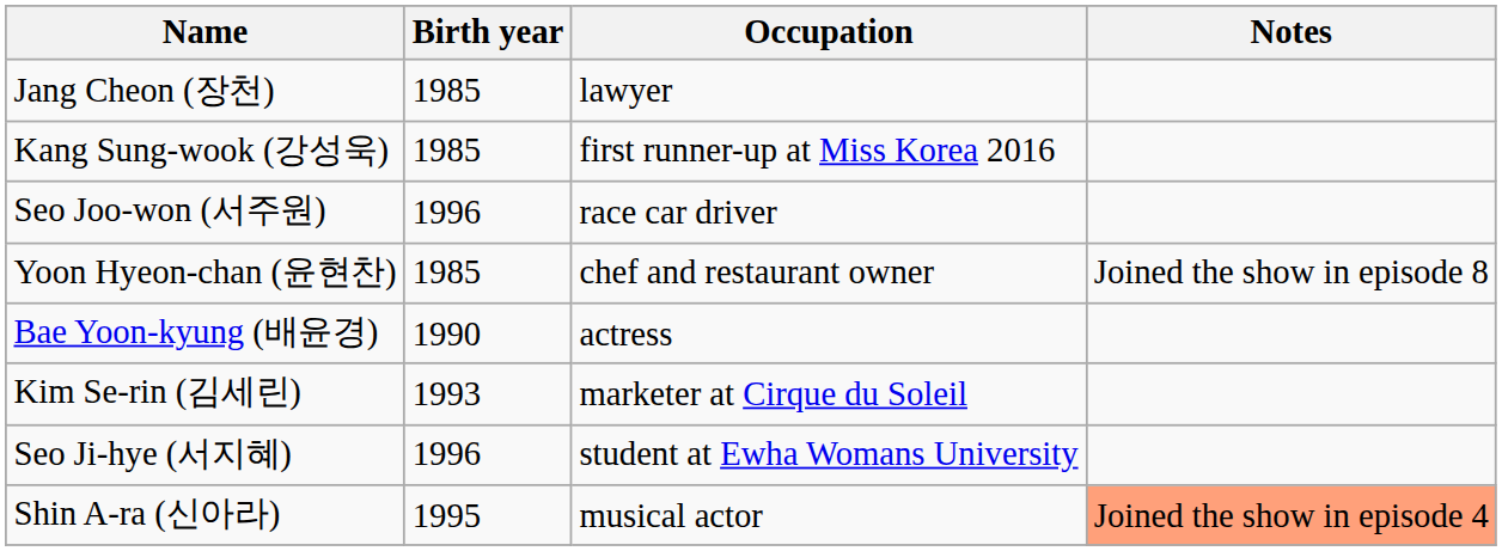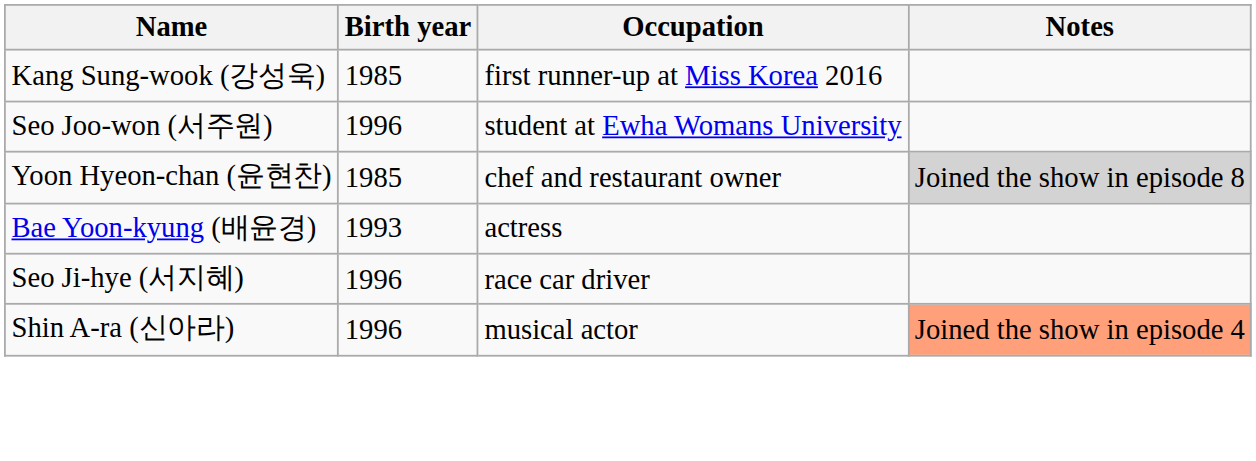- row: Jang Cheon (장천) | 1985 | lawyer
Seo Joo-won (서주원) | Occupation: race car driver -> student at Ewha Womans University
Yoon Hyeon-chan (윤현찬) | Notes: no background -> lightgrey background
Bae Yoon-kyung (배윤경) | Birth year: 1990 -> 1993
- row: Kim Se-rin (김세린) | 1993 | marketer at Cirque du Soleil
Seo Ji-hye (서지혜) | Occupation: student at Ewha Womans University -> race car driver
Shin A-ra (신아라) | Birth year: 1995 -> 1996
